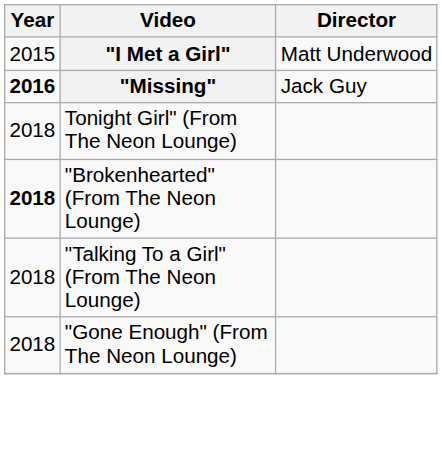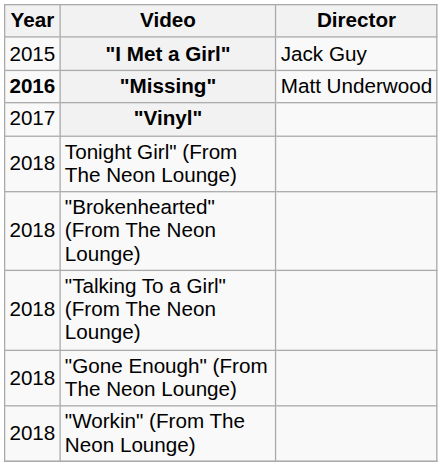"I Met a Girl" | Director: Matt Underwood -> Jack Guy
"Missing" | Director: Jack Guy -> Matt Underwood
+ row: 2017 | "Vinyl"
"Brokenhearted" (From The Neon Lounge) | Year: bold -> normal
+ row: 2018 | "Workin" (From The Neon Lounge)
